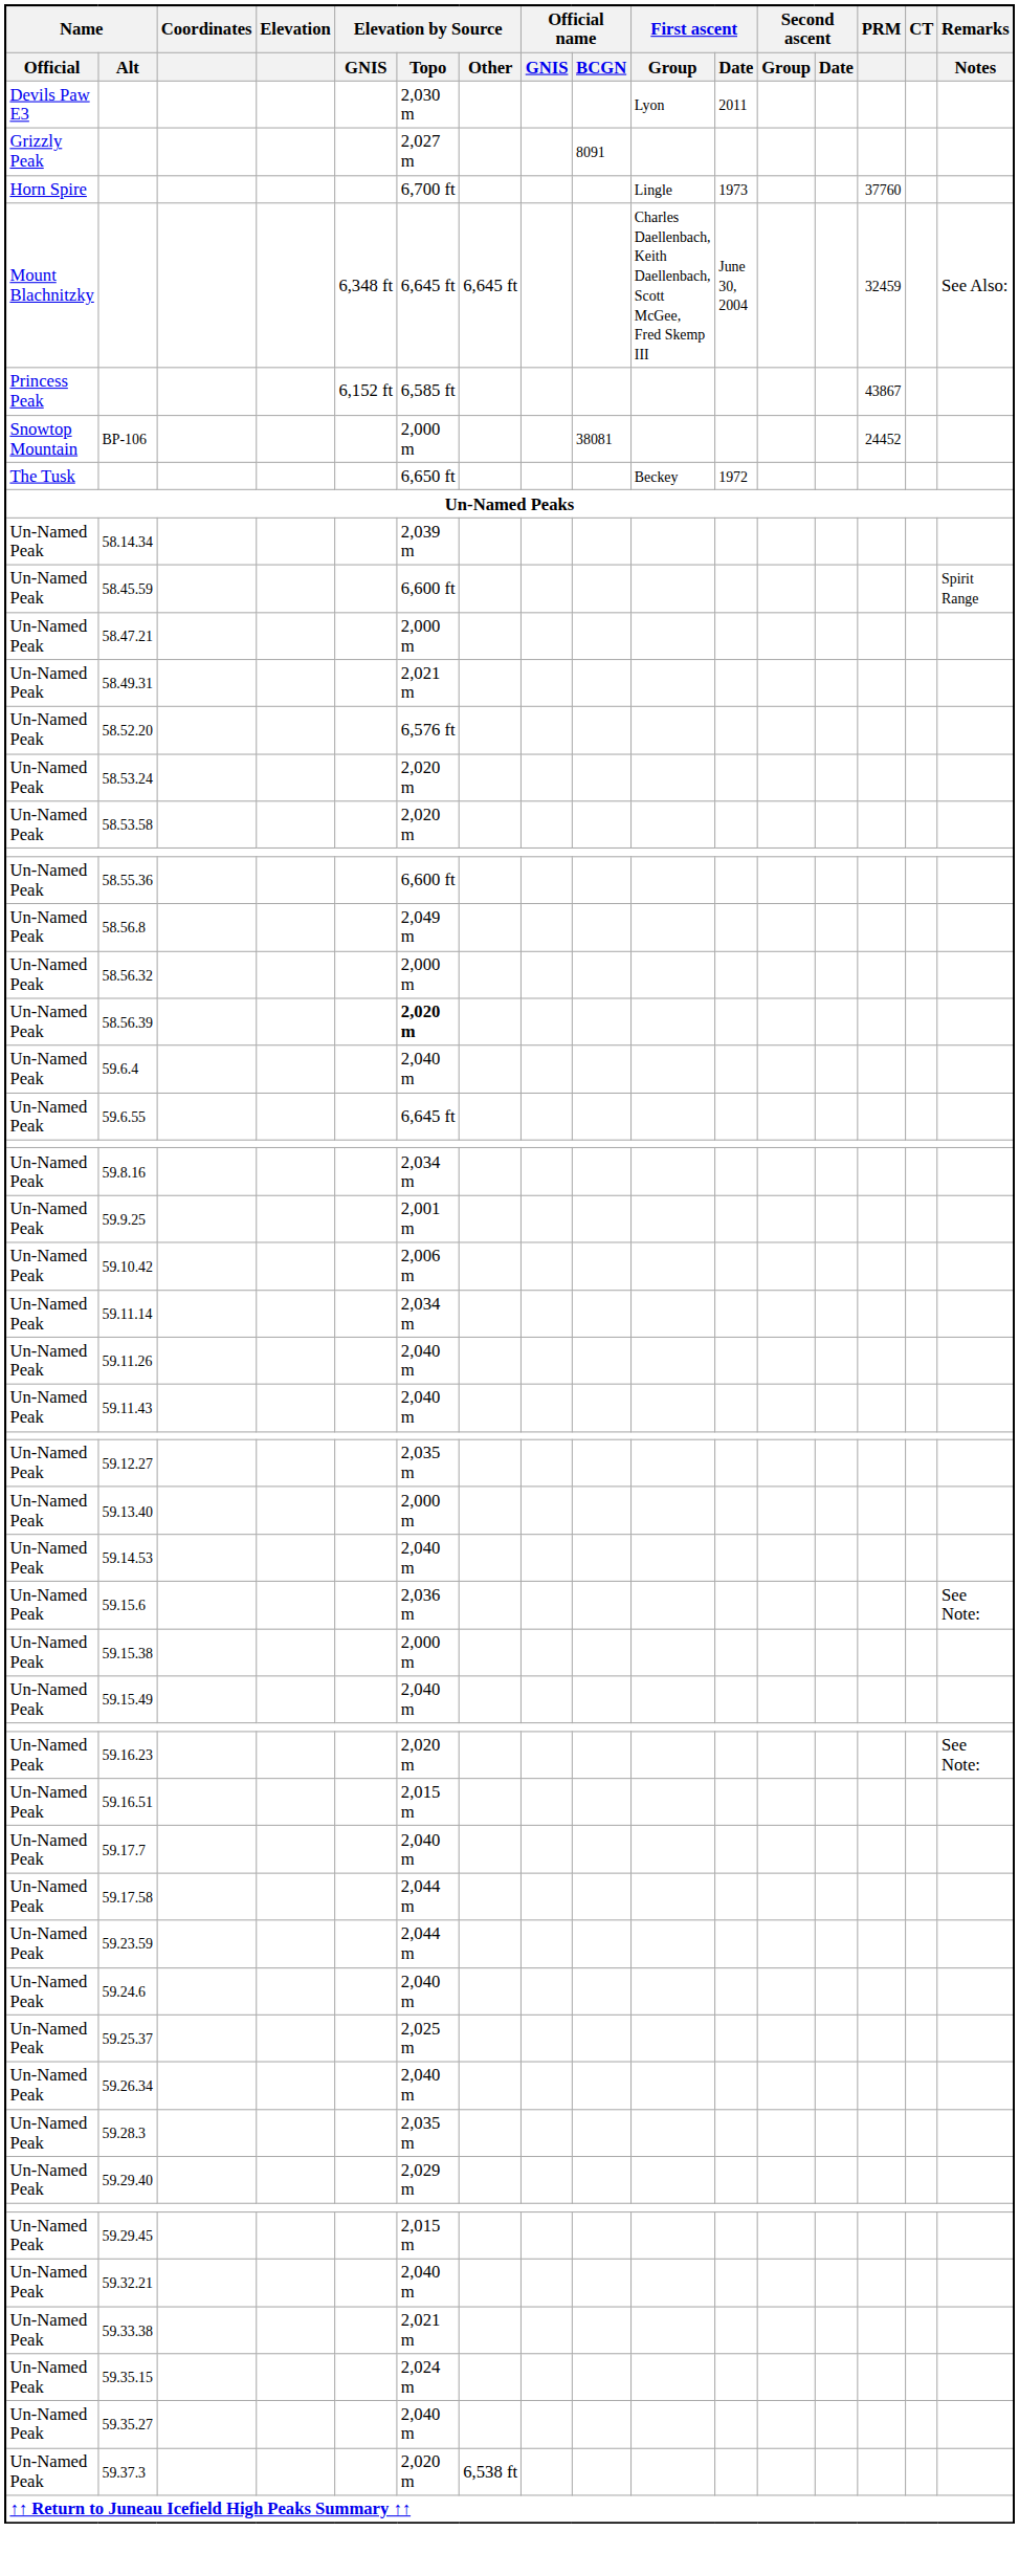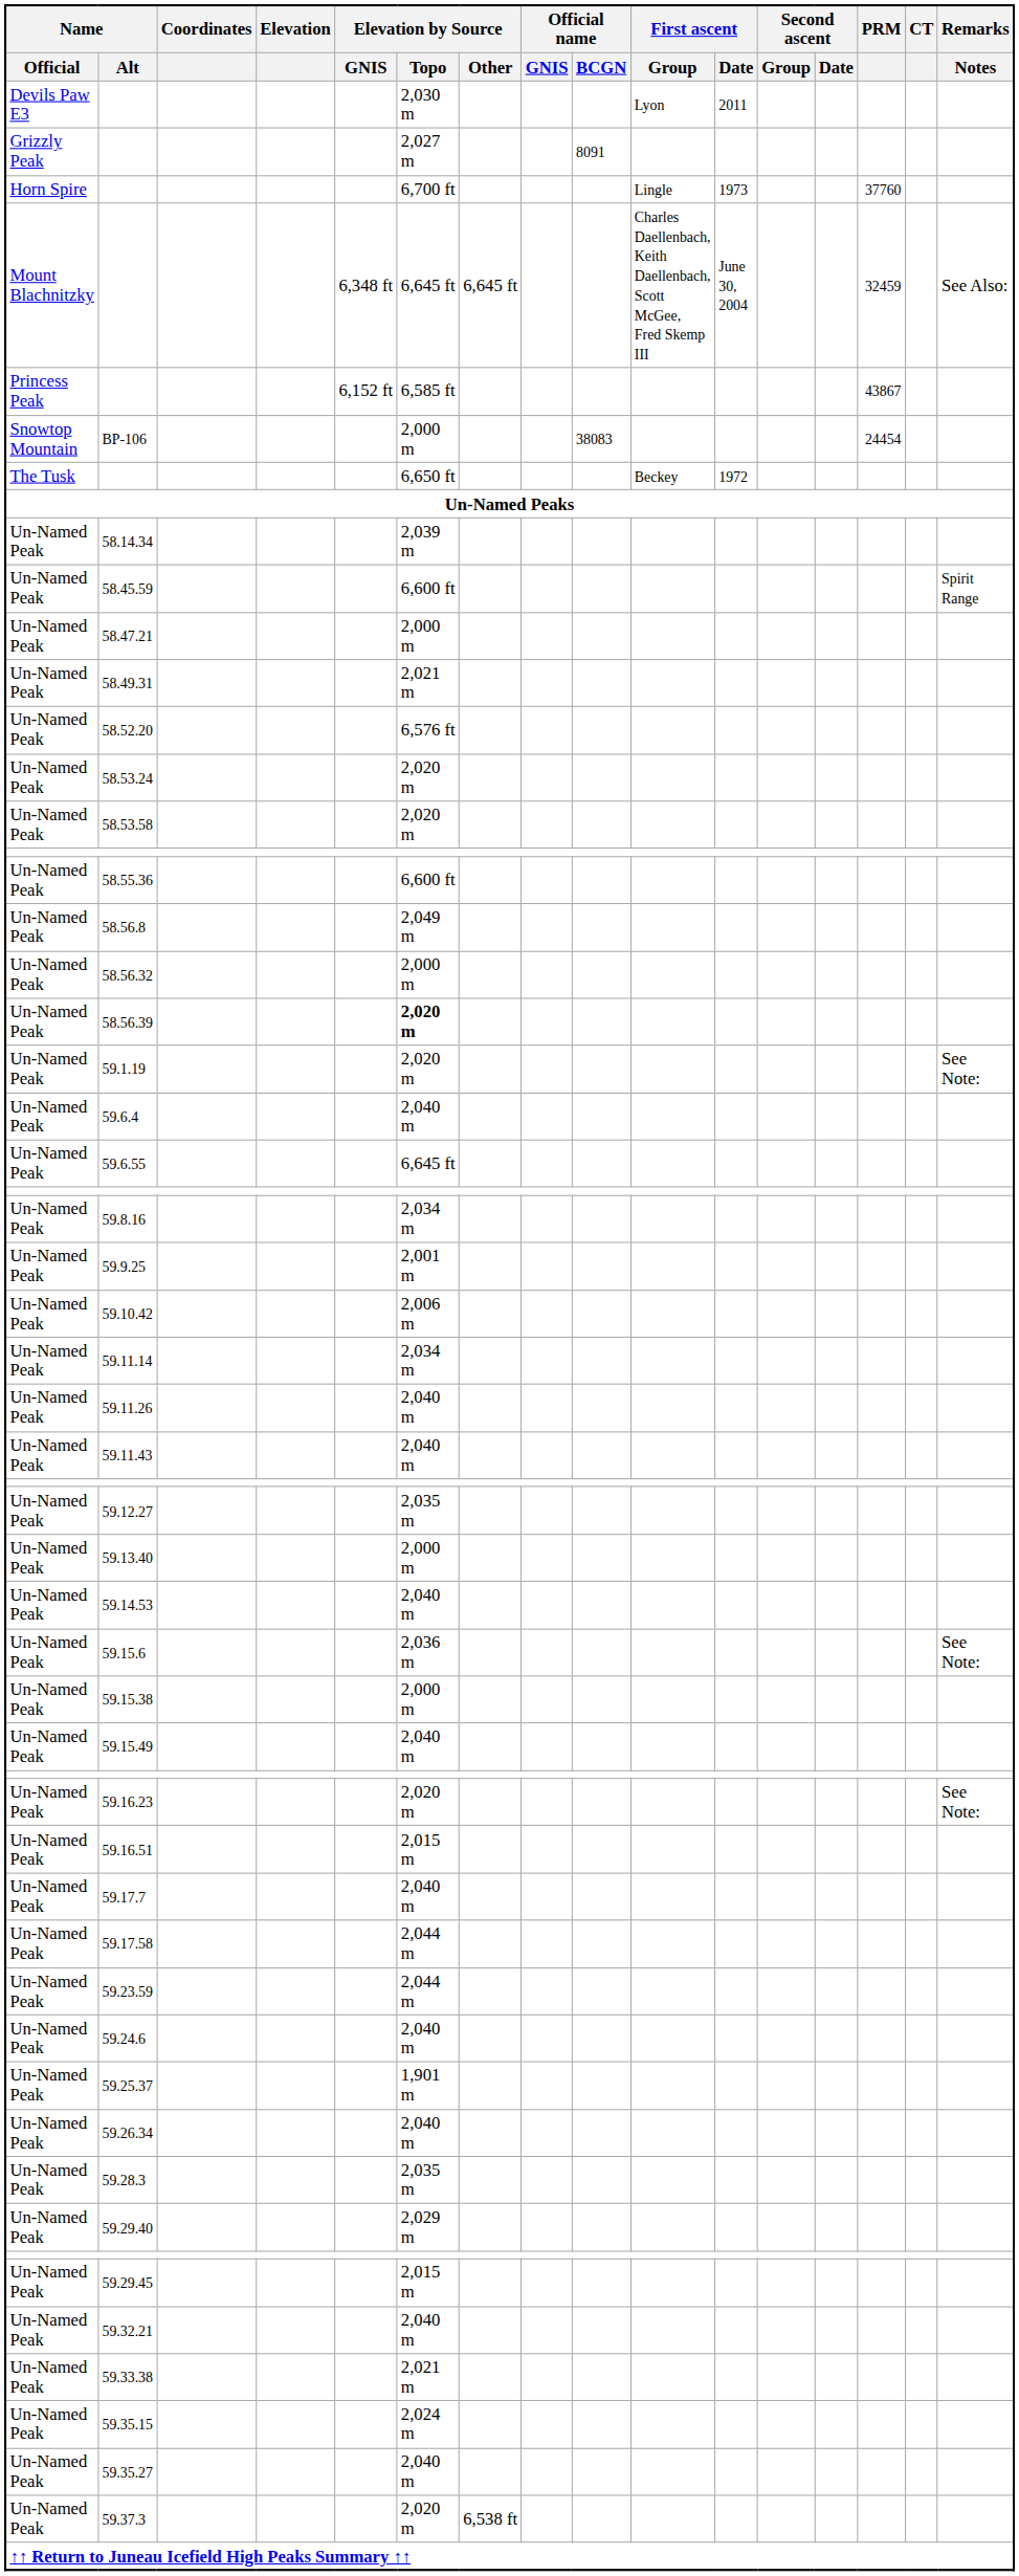BP-106 | Official name / BCGN: 38081 -> 38083
BP-106 | PRM: 24452 -> 24454
+ row: Un-Named Peak | 59.1.19 | 2,020 m | See Note:
59.25.37 | Elevation by Source / Topo: 2,025 m -> 1,901 m
